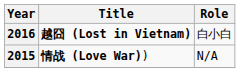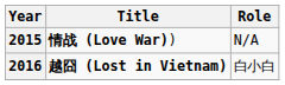rows swapped: 2016 <-> 2015
